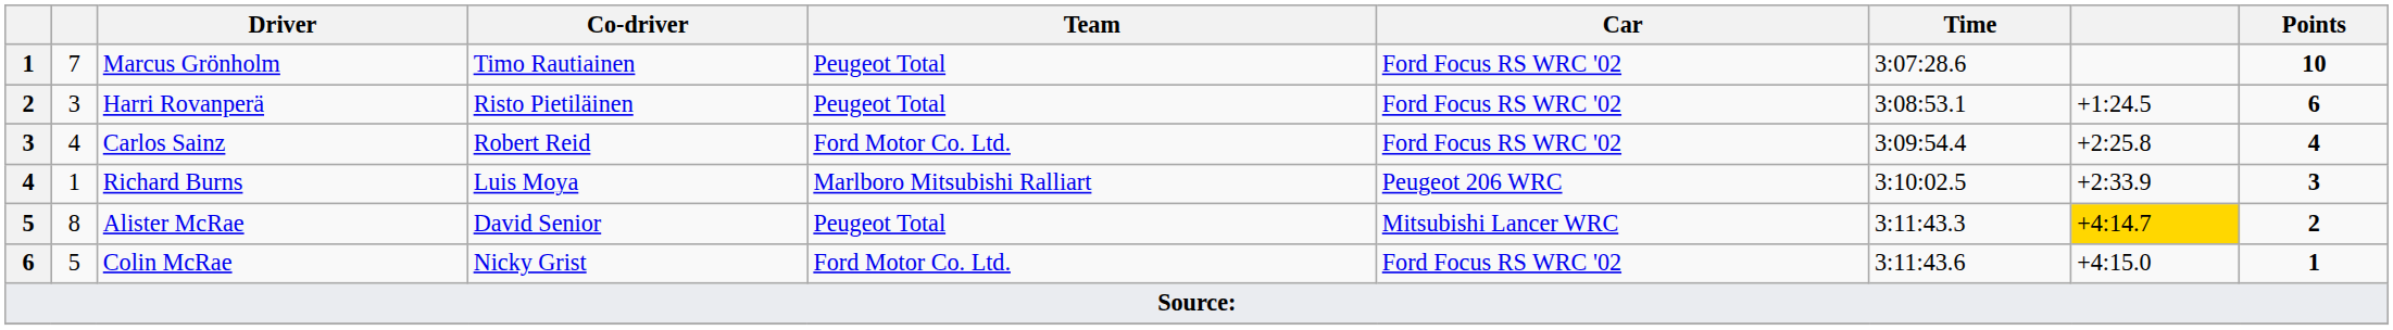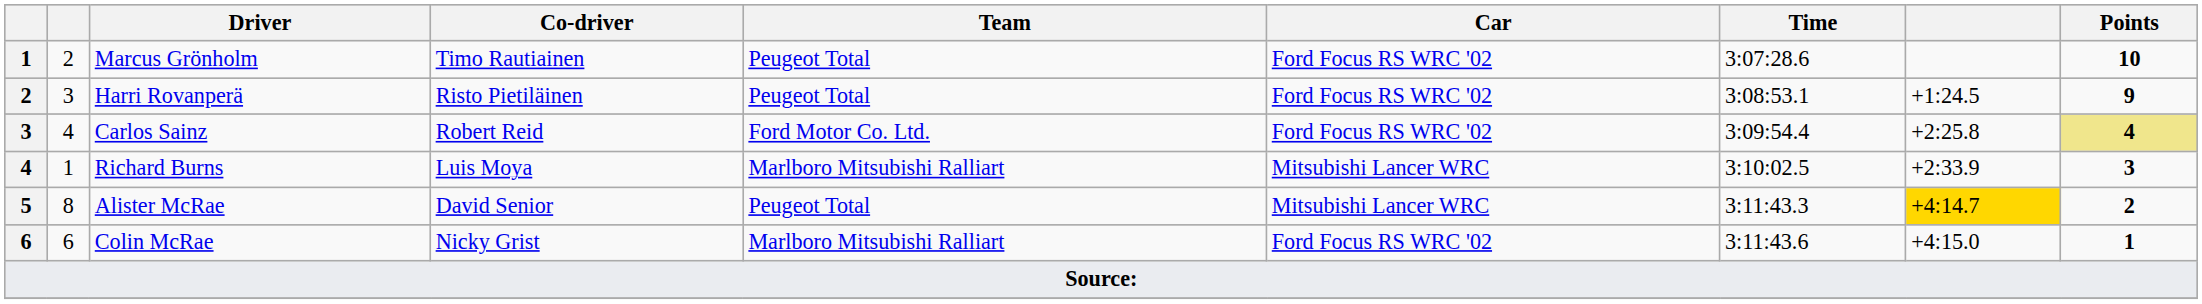Marcus Grönholm | column 2: 7 -> 2
Harri Rovanperä | Points: 6 -> 9
Carlos Sainz | Points: no background -> khaki background
Richard Burns | Car: Peugeot 206 WRC -> Mitsubishi Lancer WRC
Colin McRae | column 2: 5 -> 6
Colin McRae | Team: Ford Motor Co. Ltd. -> Marlboro Mitsubishi Ralliart
